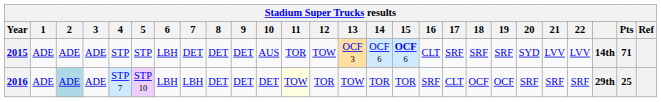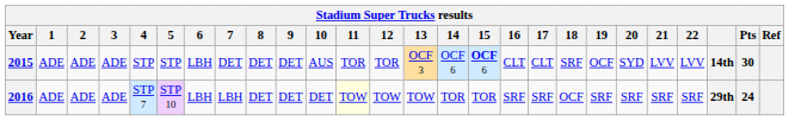2015 | 12: TOW -> TOR
2015 | 17: SRF -> CLT
2015 | 19: SRF -> OCF
2015 | Pts: 71 -> 30
2016 | 2: lightblue background -> no background
2016 | 12: TOR -> TOW
2016 | 17: CLT -> SRF
2016 | 19: OCF -> SRF
2016 | Pts: 25 -> 24
